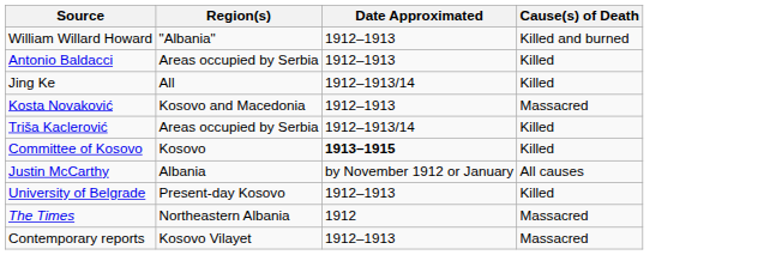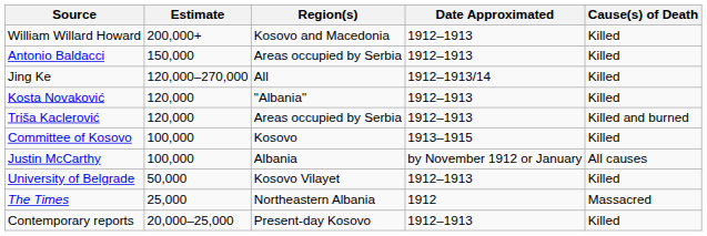+ column: Estimate | 200,000+ | 150,000 | 120,000–270,000 | 120,000 | 120,000 | 100,000 | 100,000 | 50,000 | 25,000 | 20,000–25,000
William Willard Howard | Region(s): "Albania" -> Kosovo and Macedonia
William Willard Howard | Cause(s) of Death: Killed and burned -> Killed
Kosta Novaković | Region(s): Kosovo and Macedonia -> "Albania"
Kosta Novaković | Cause(s) of Death: Massacred -> Killed
Triša Kaclerović | Date Approximated: 1912–1913/14 -> 1912–1913
Triša Kaclerović | Cause(s) of Death: Killed -> Killed and burned
Committee of Kosovo | Date Approximated: bold -> normal
University of Belgrade | Region(s): Present-day Kosovo -> Kosovo Vilayet
Contemporary reports | Region(s): Kosovo Vilayet -> Present-day Kosovo
Contemporary reports | Cause(s) of Death: Massacred -> Killed
